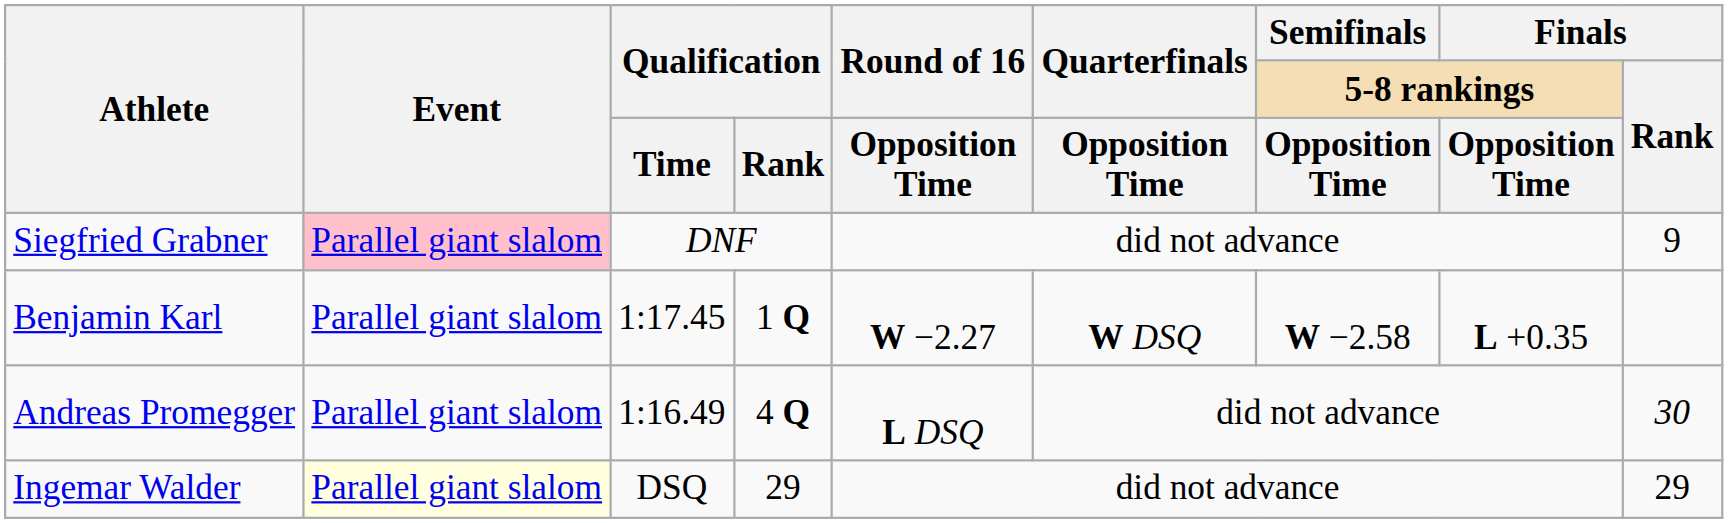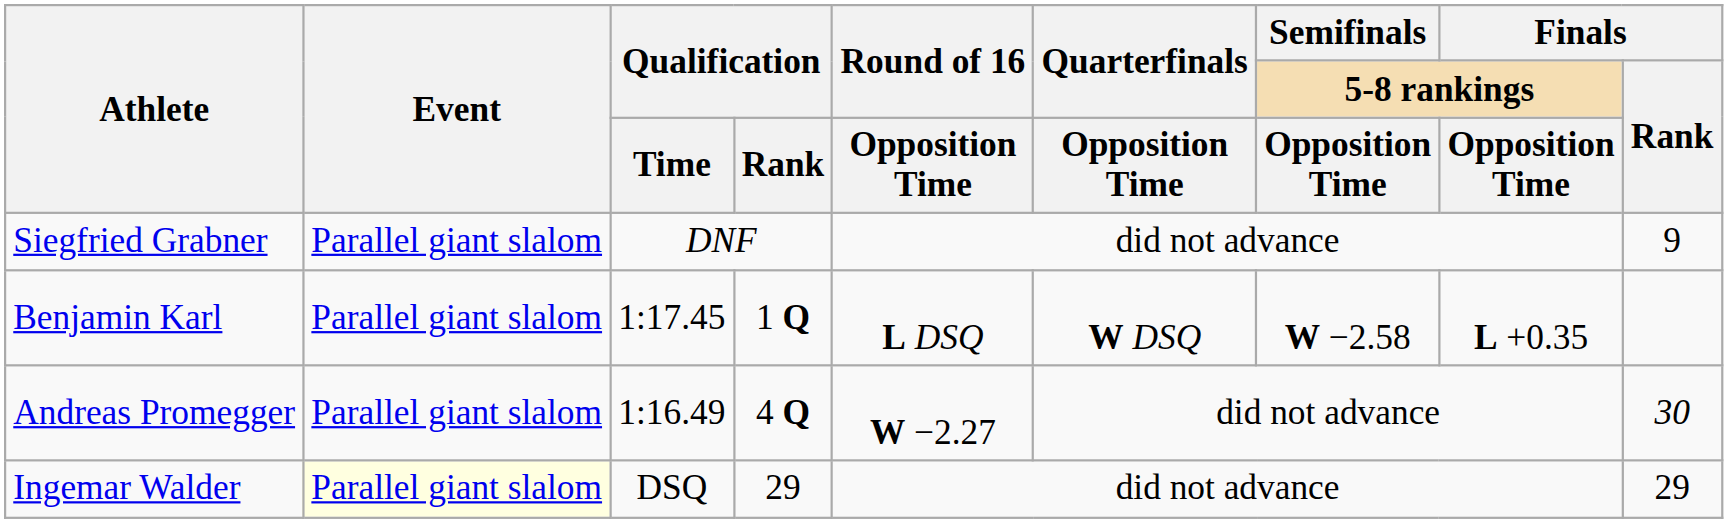Siegfried Grabner | Event: pink background -> no background
Benjamin Karl | Round of 16: W −2.27 -> L DSQ
Andreas Promegger | Round of 16: L DSQ -> W −2.27
